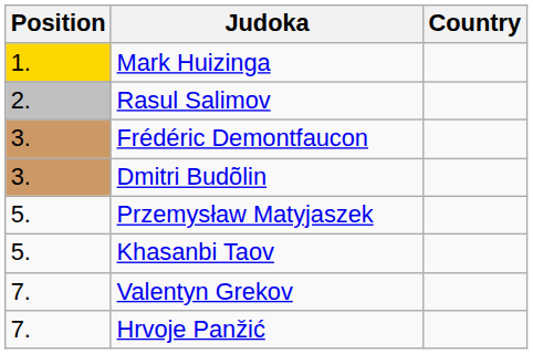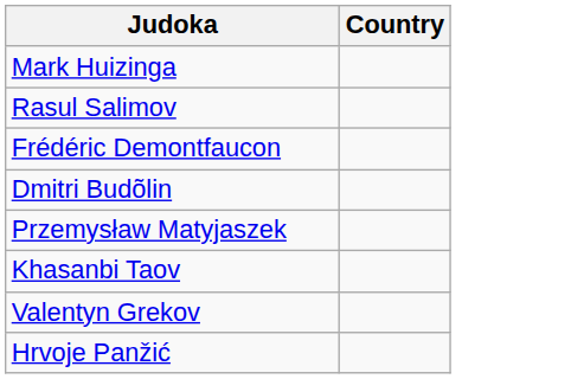- column: Position | 1. | 2. | 3. | 3. | 5. | 5. | 7. | 7.
